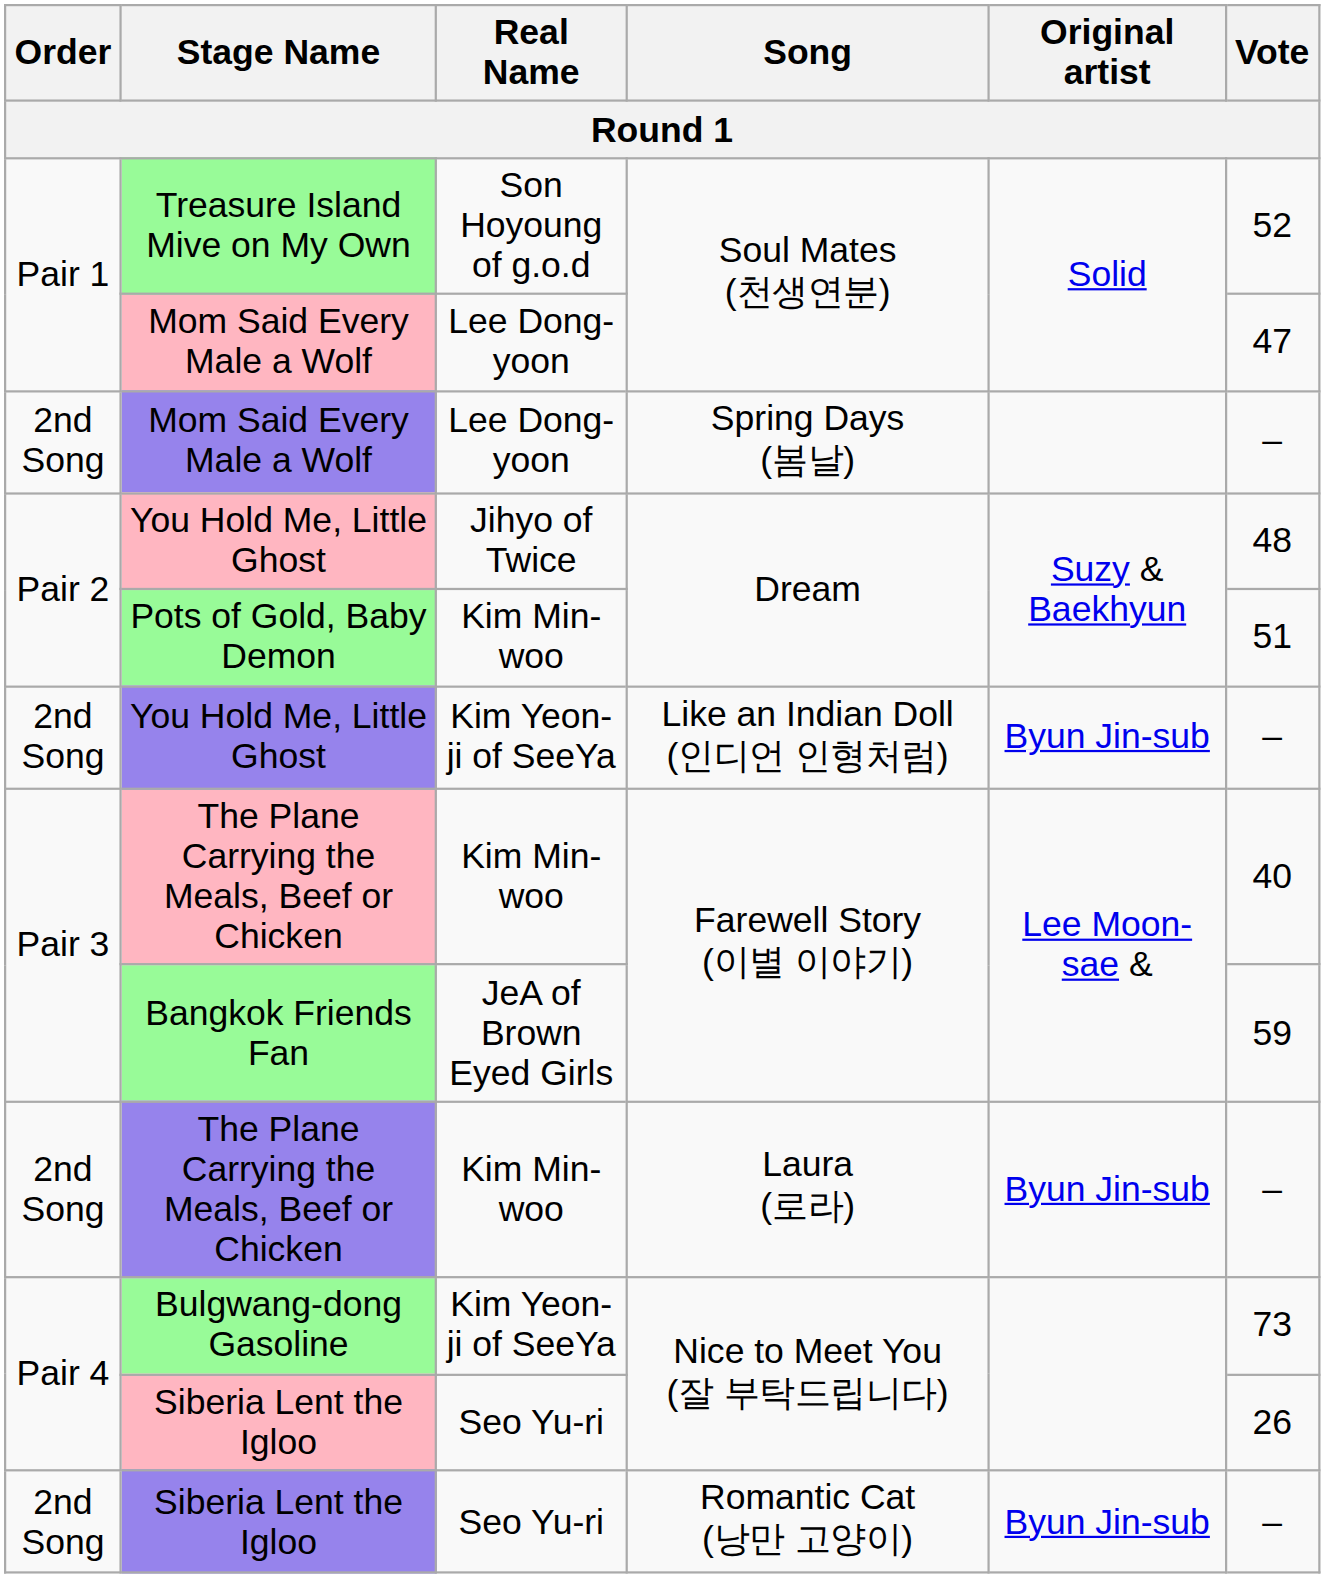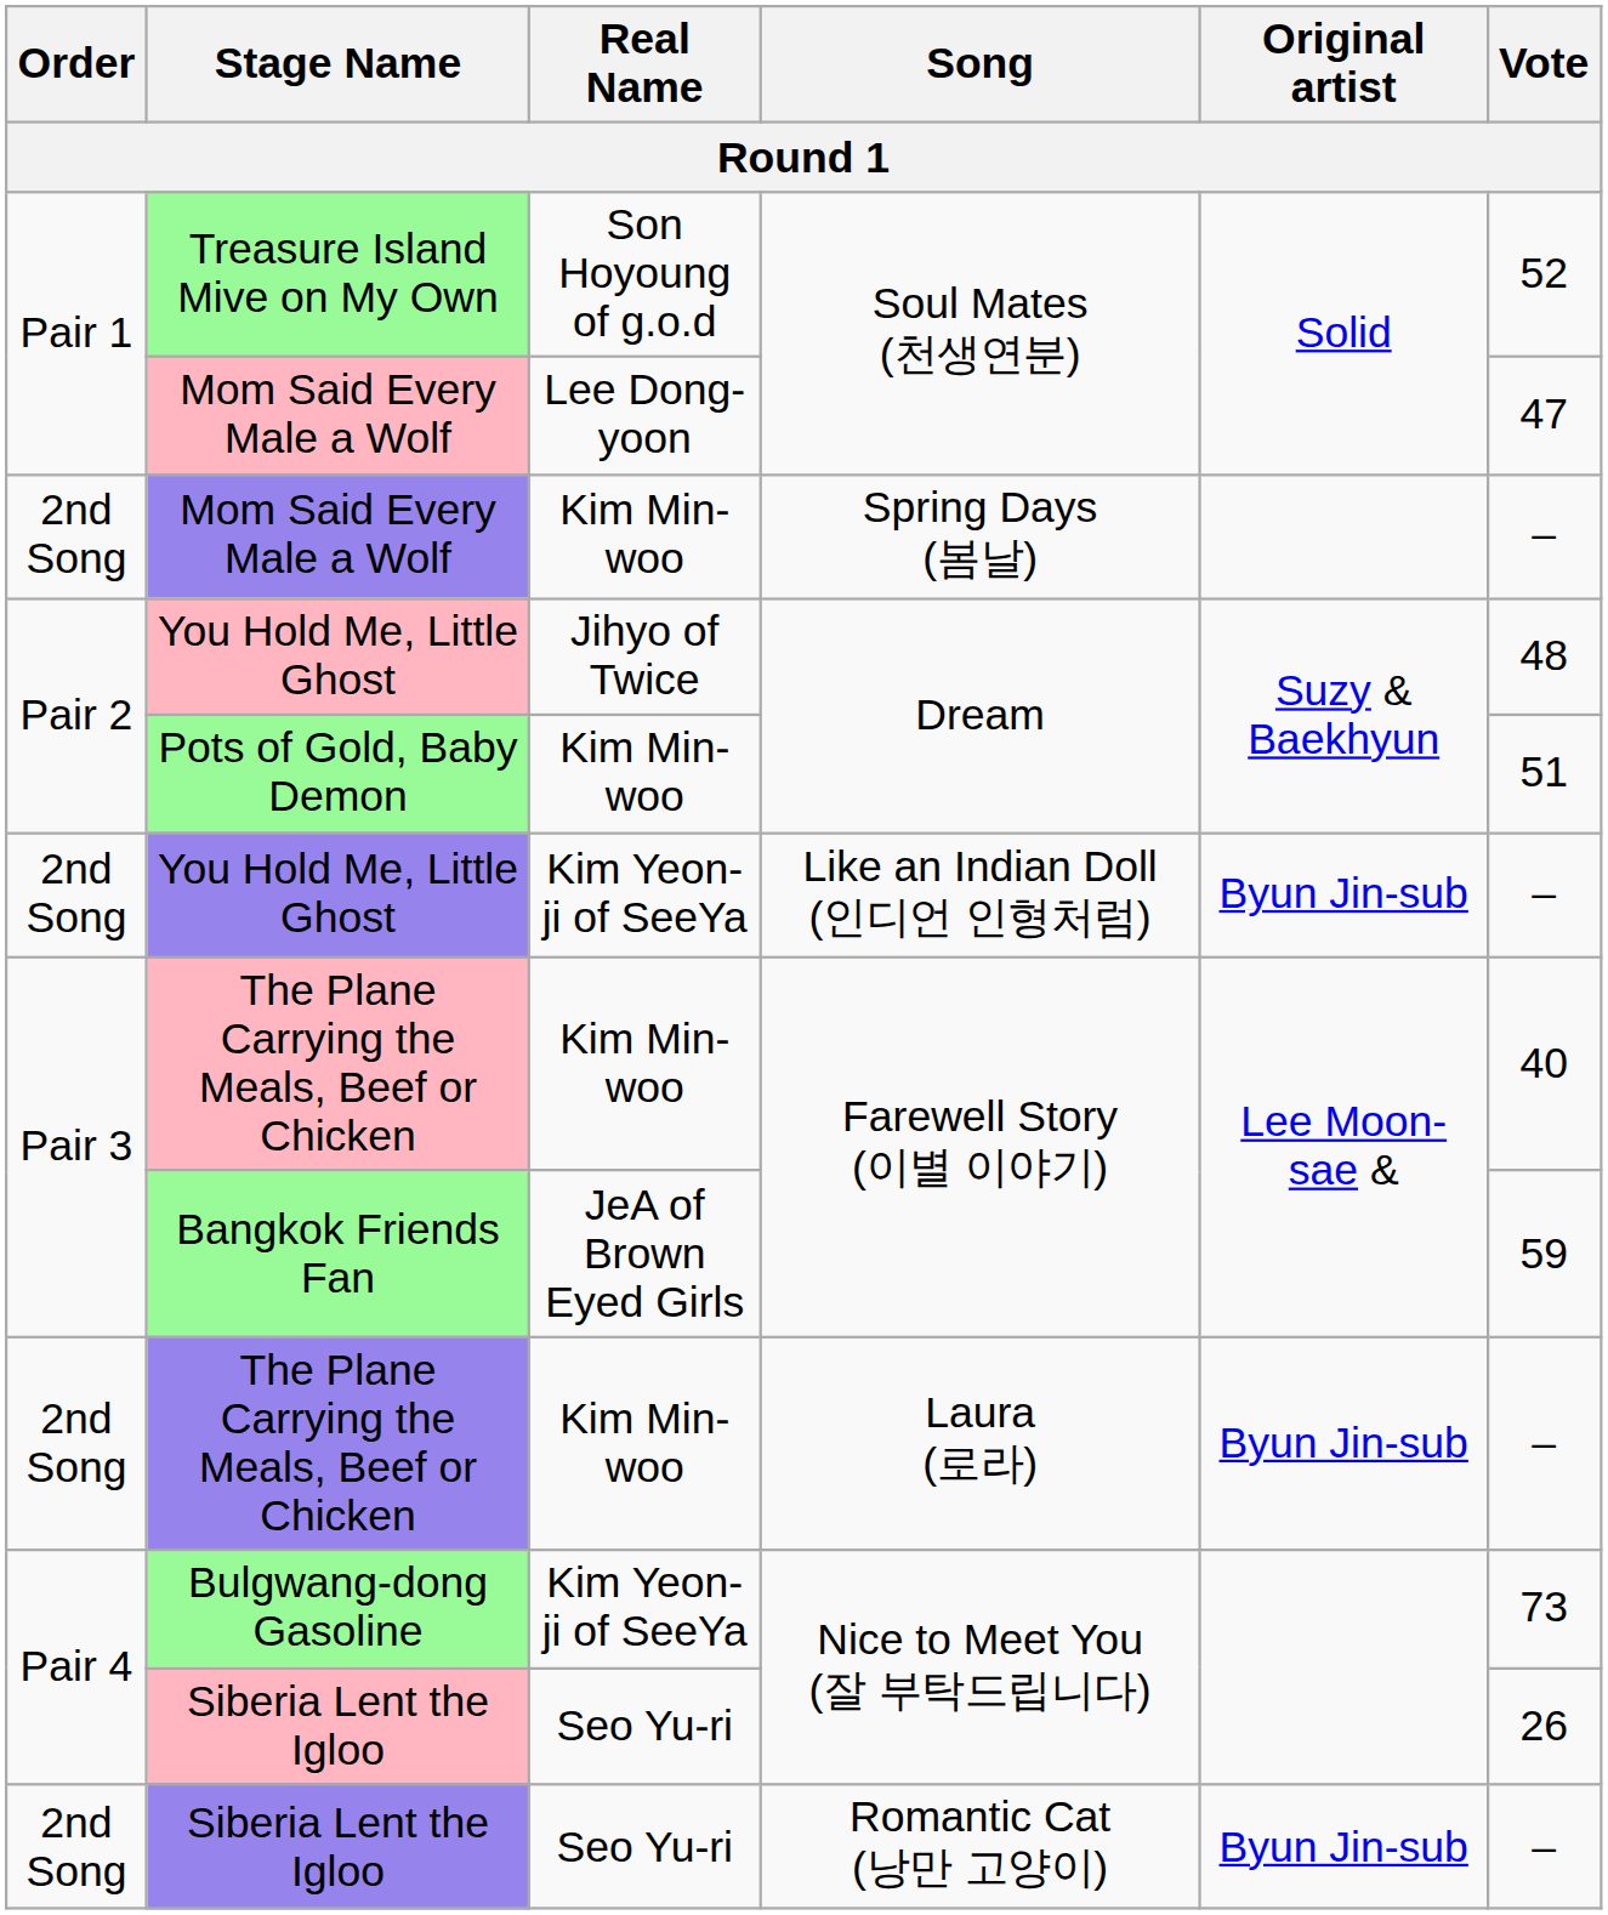Mom Said Every Male a Wolf / Spring Days (봄날) | Real Name: Lee Dong-yoon -> Kim Min-woo
